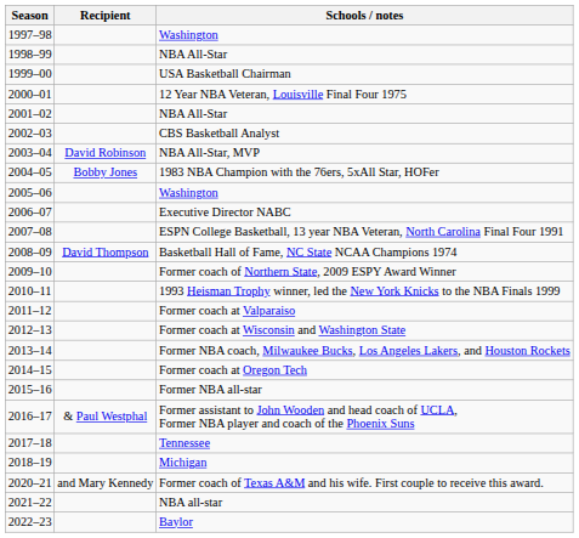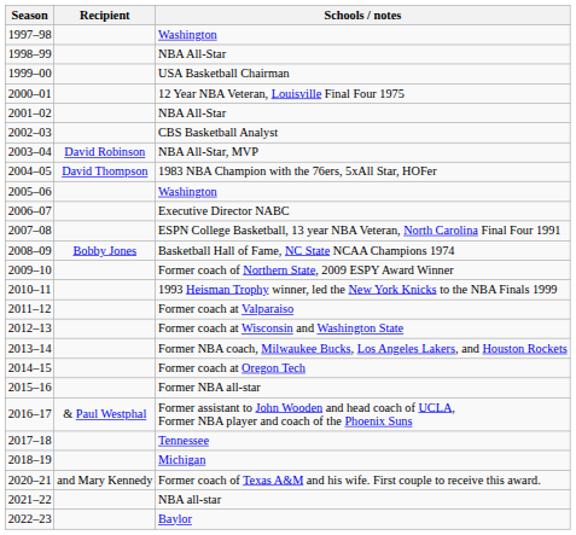1983 NBA Champion with the 76ers, 5xAll Star, HOFer | Recipient: Bobby Jones -> David Thompson
Basketball Hall of Fame, NC State NCAA Champions 1974 | Recipient: David Thompson -> Bobby Jones
